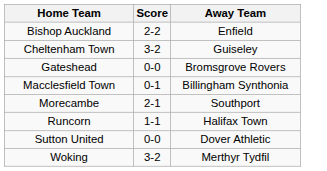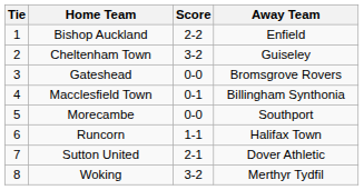+ column: Tie | 1 | 2 | 3 | 4 | 5 | 6 | 7 | 8
Morecambe | Score: 2-1 -> 0-0
Sutton United | Score: 0-0 -> 2-1
